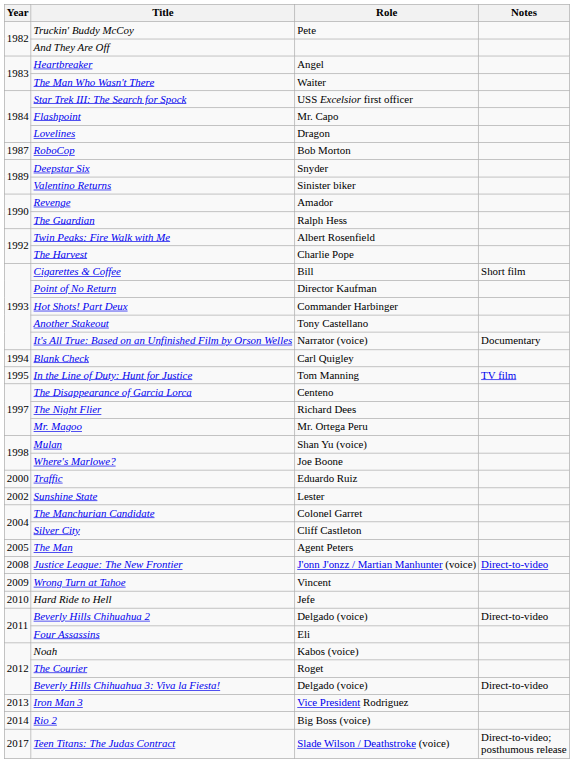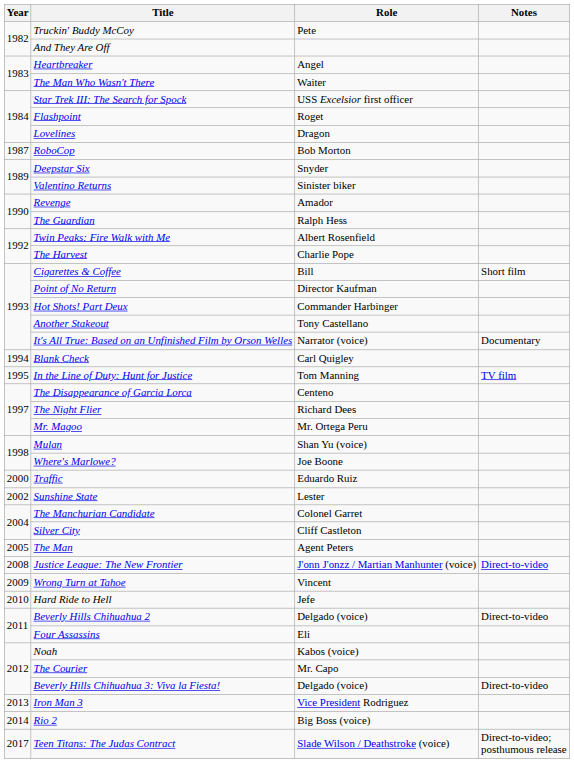Flashpoint | Role: Mr. Capo -> Roget
The Courier | Role: Roget -> Mr. Capo
